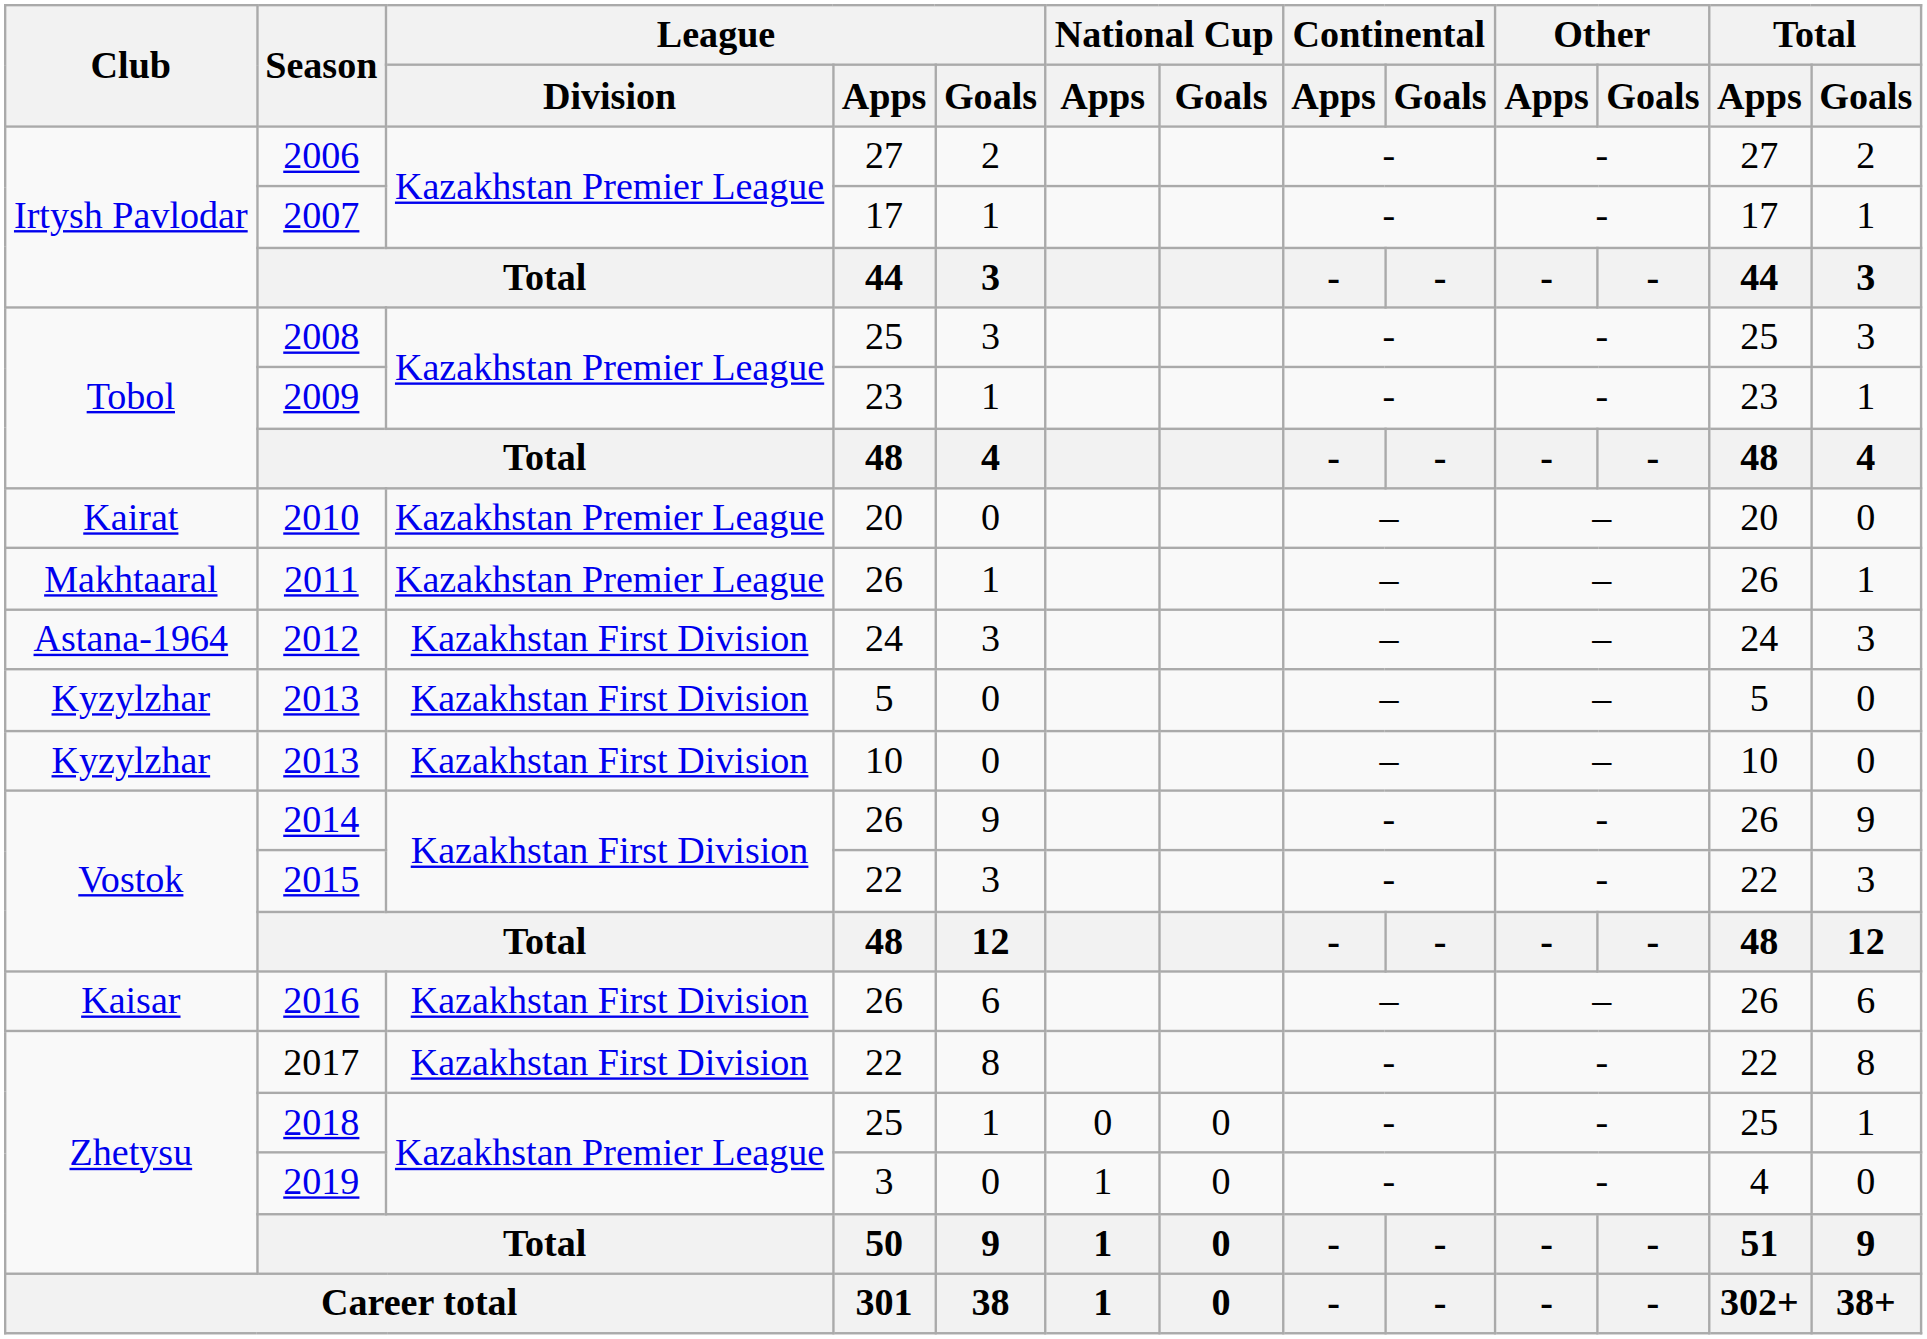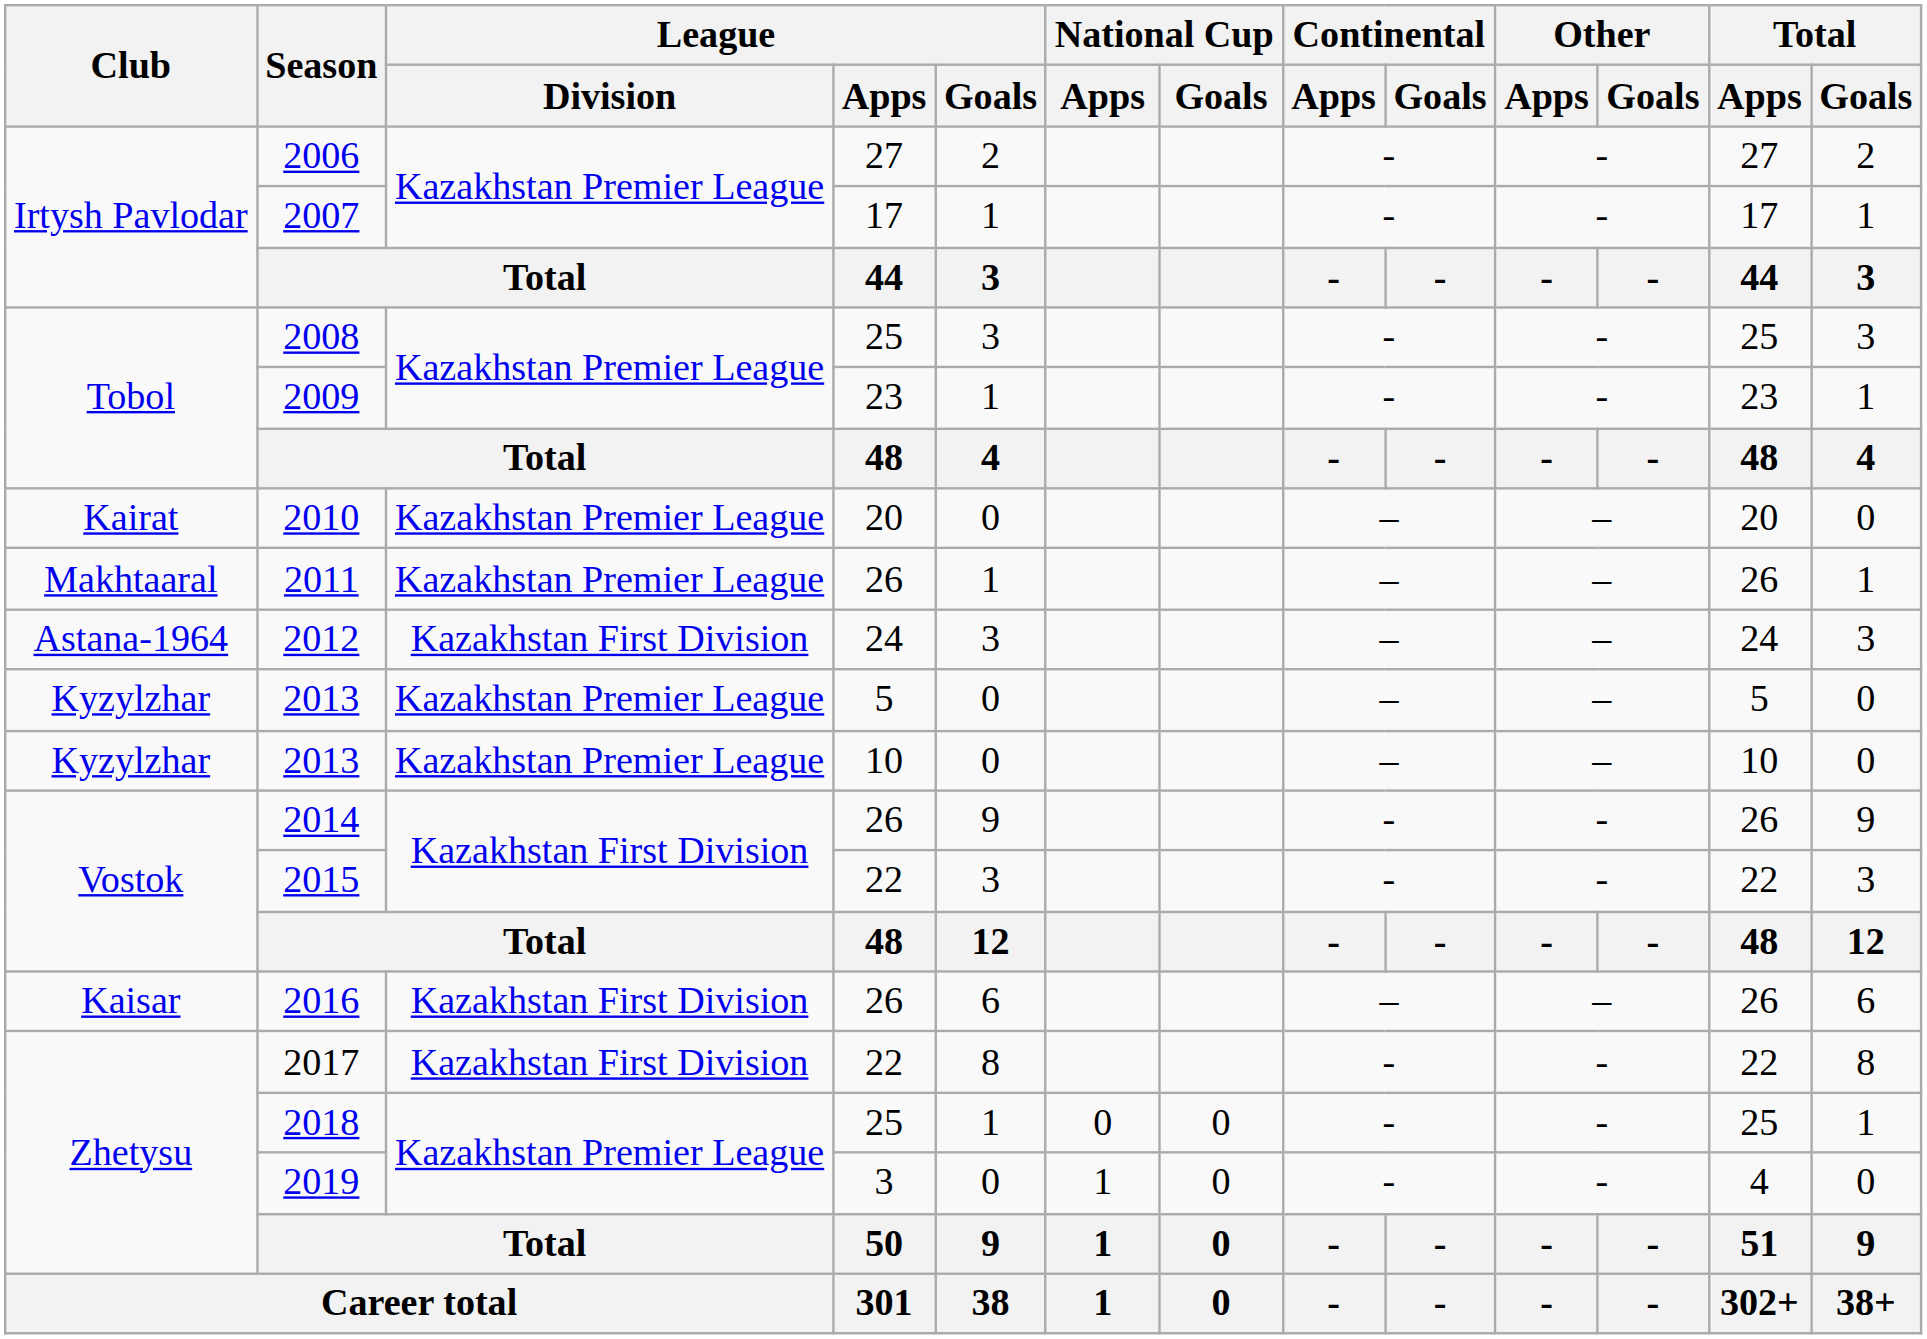2013 / 5 | League / Division: Kazakhstan First Division -> Kazakhstan Premier League
2013 / 10 | League / Division: Kazakhstan First Division -> Kazakhstan Premier League
